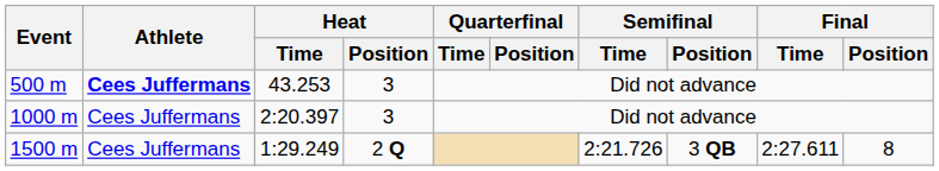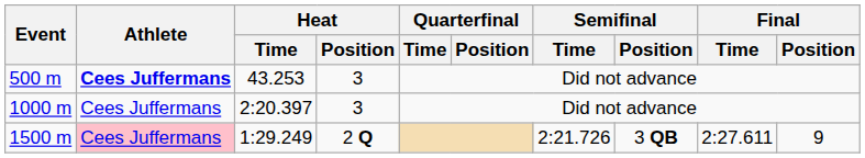1500 m | Athlete: no background -> pink background
1500 m | Final / Position: 8 -> 9
